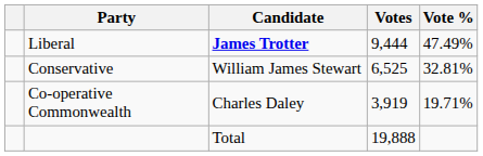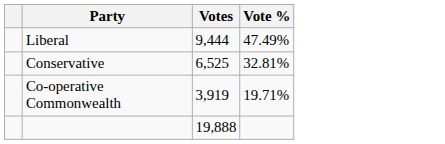- column: Candidate | James Trotter | William James Stewart | Charles Daley | Total
